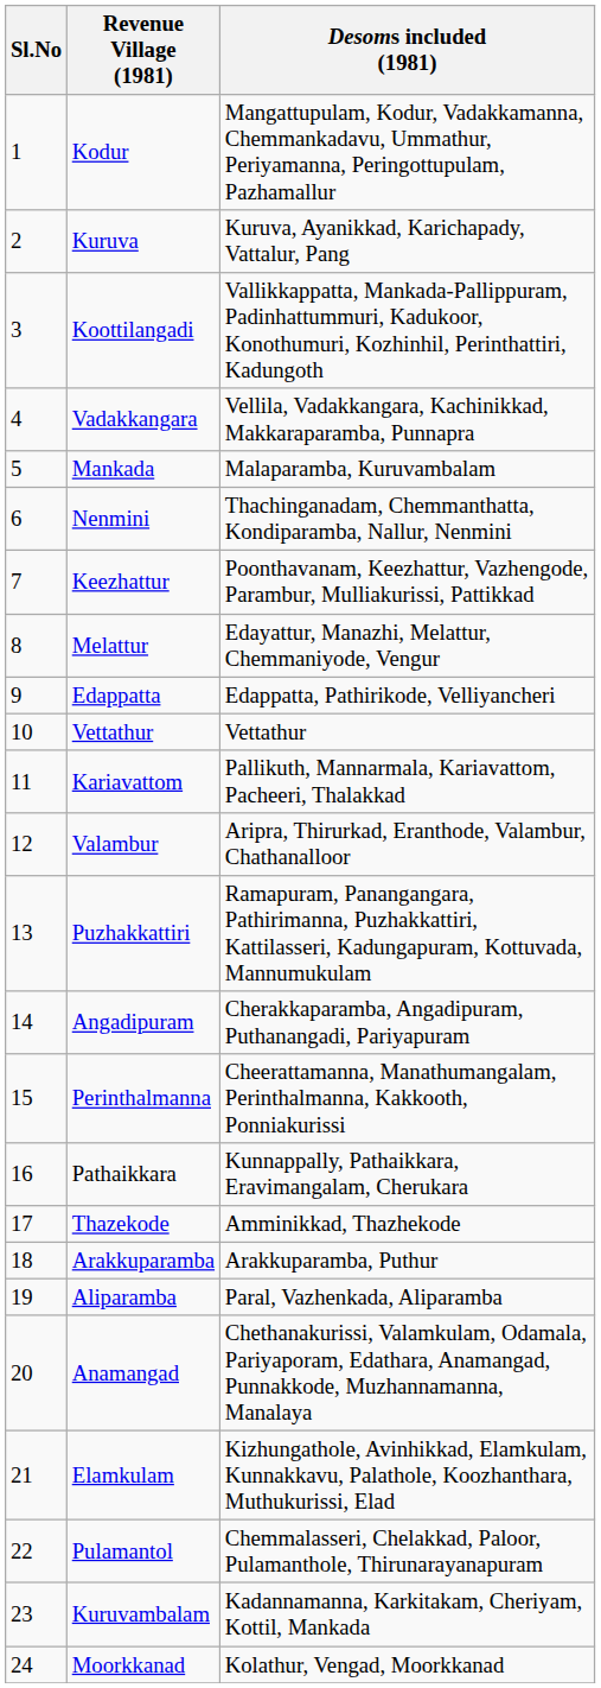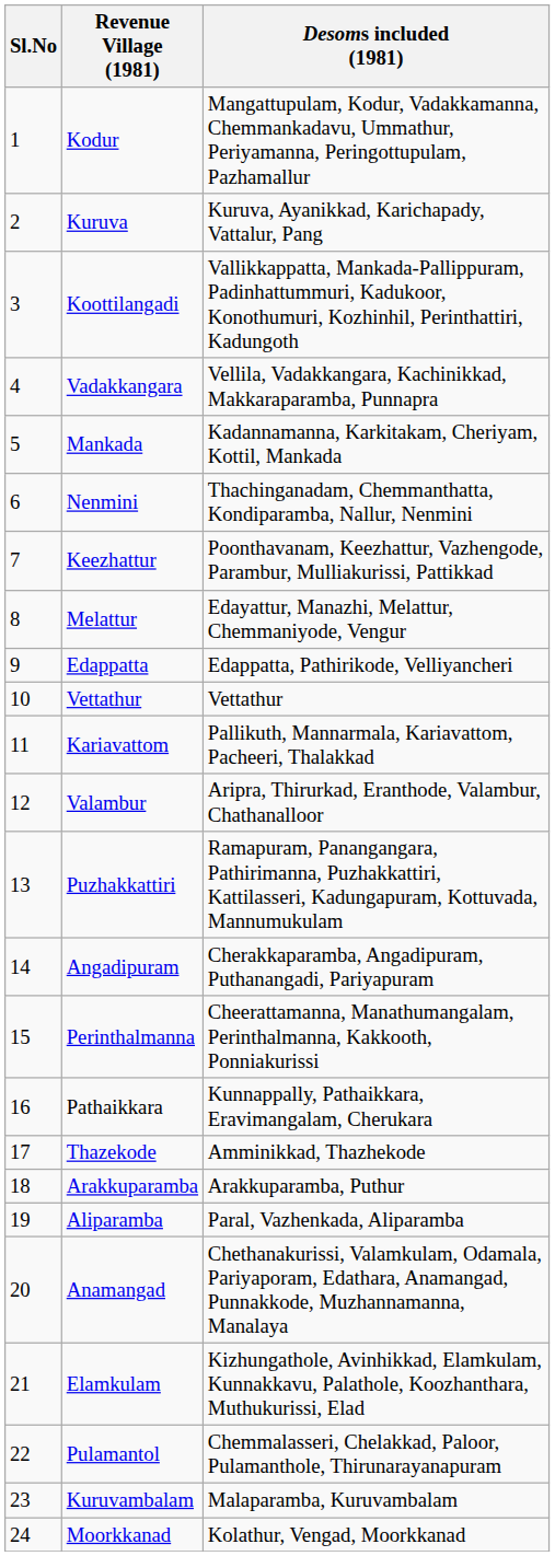Mankada | Desoms included (1981): Malaparamba, Kuruvambalam -> Kadannamanna, Karkitakam, Cheriyam, Kottil, Mankada
Kuruvambalam | Desoms included (1981): Kadannamanna, Karkitakam, Cheriyam, Kottil, Mankada -> Malaparamba, Kuruvambalam
